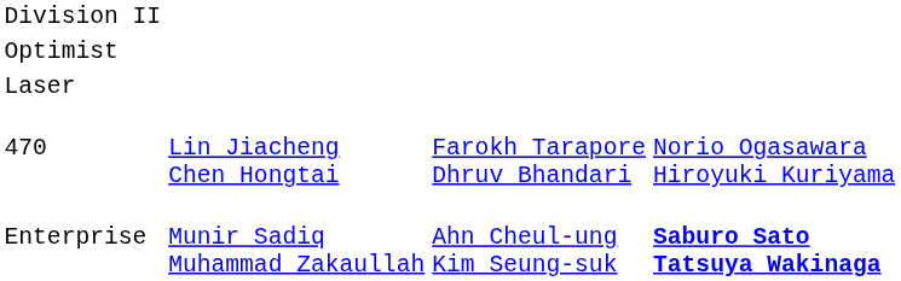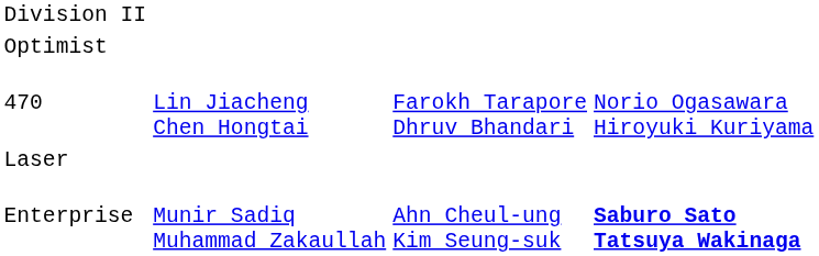rows swapped: Laser <-> 470
